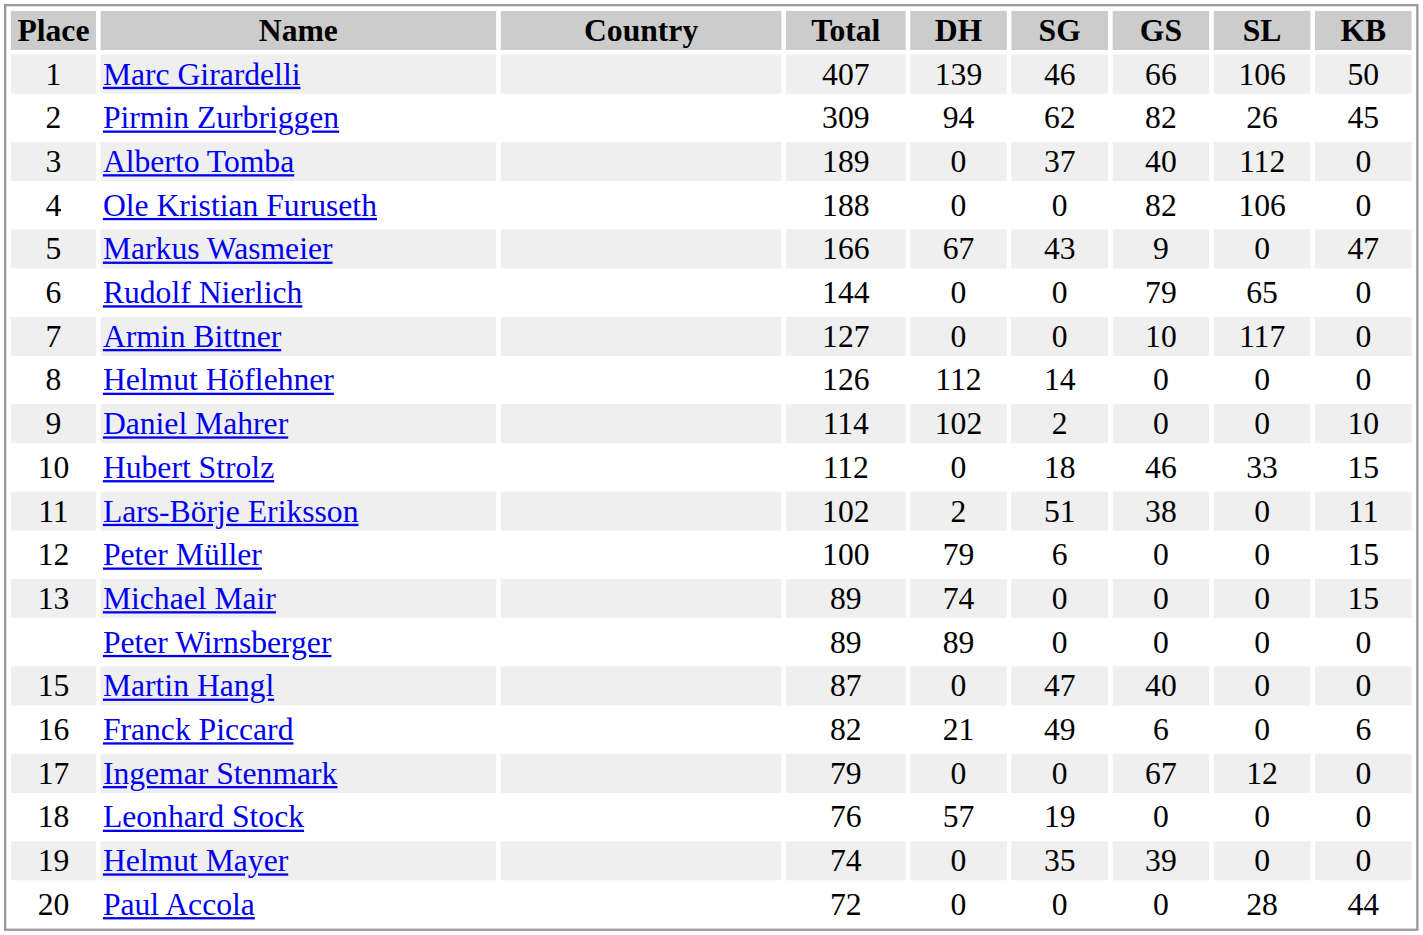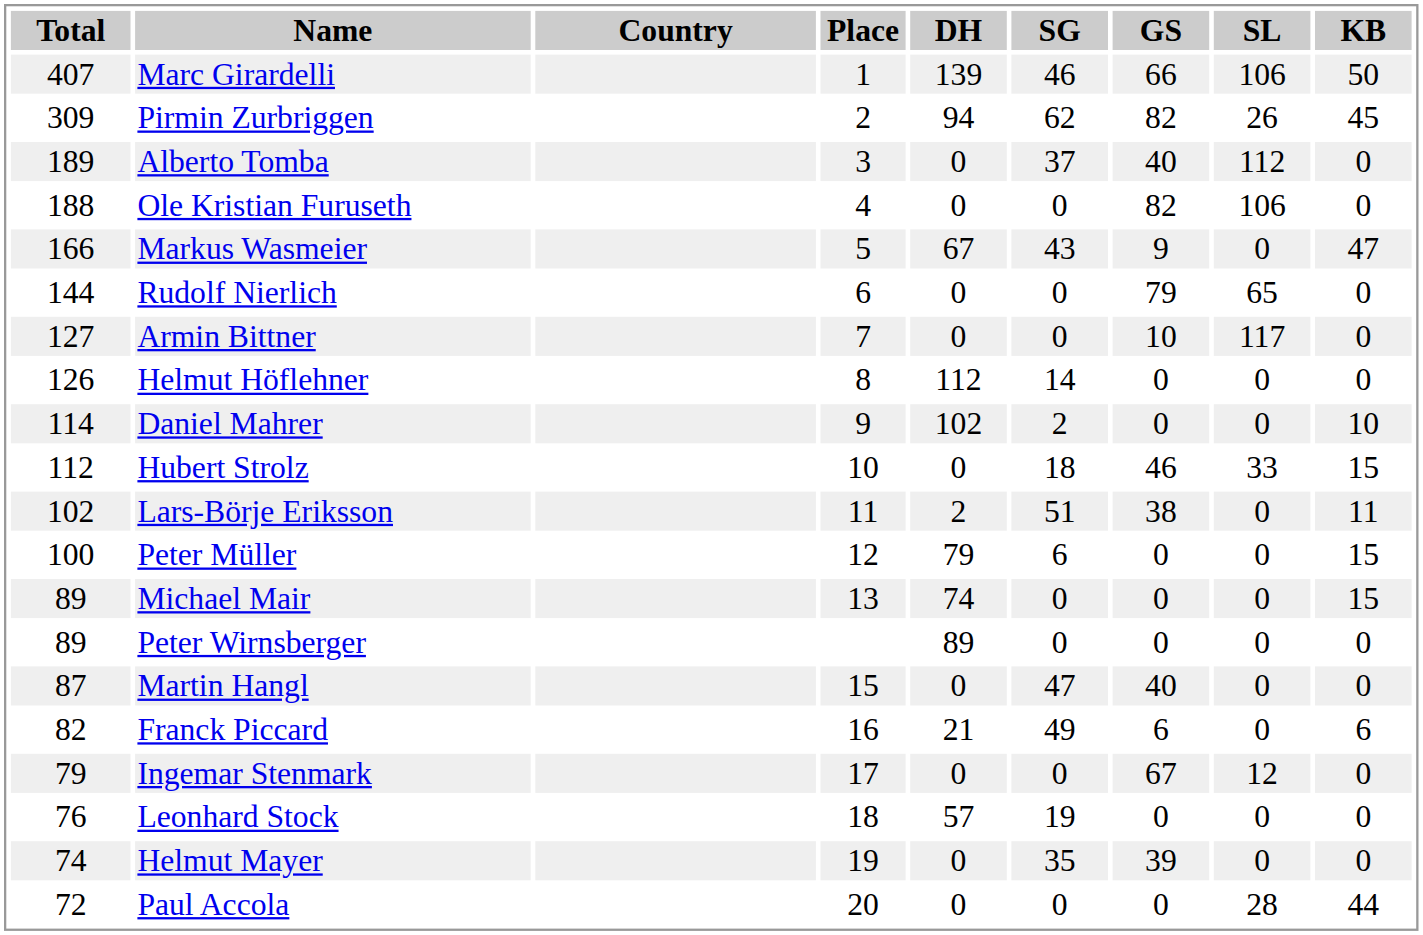columns swapped: Place <-> Total
